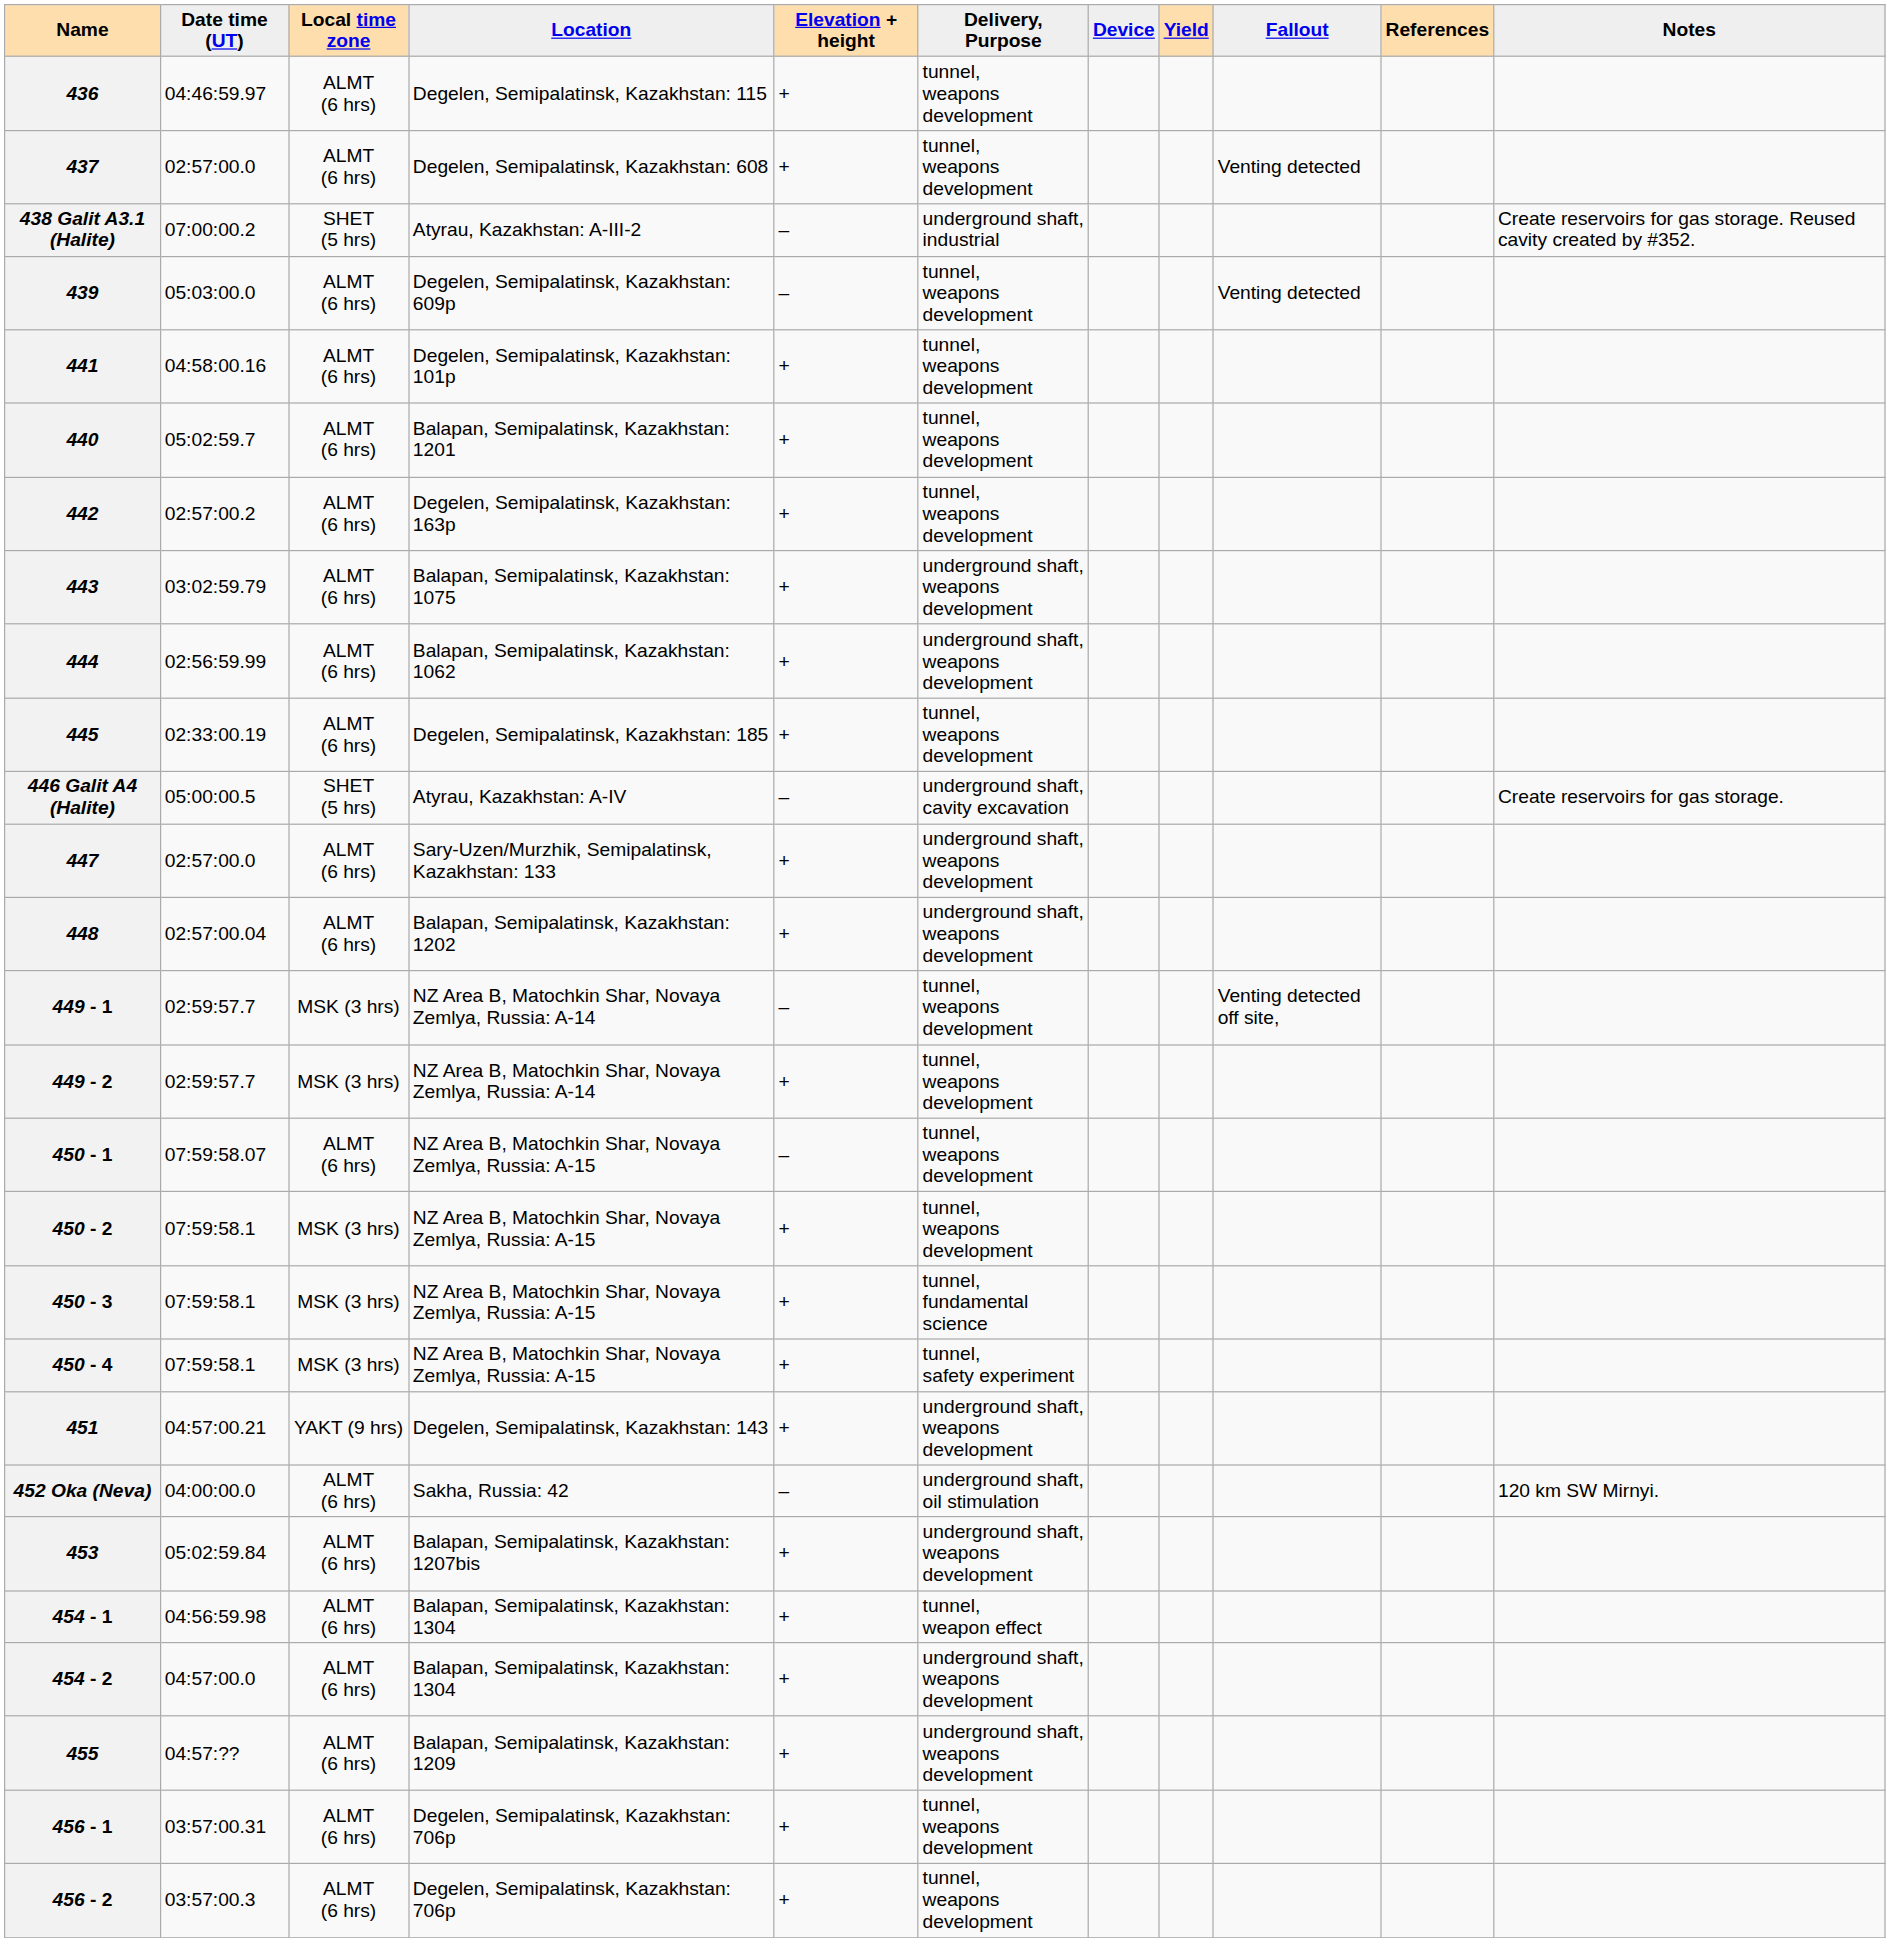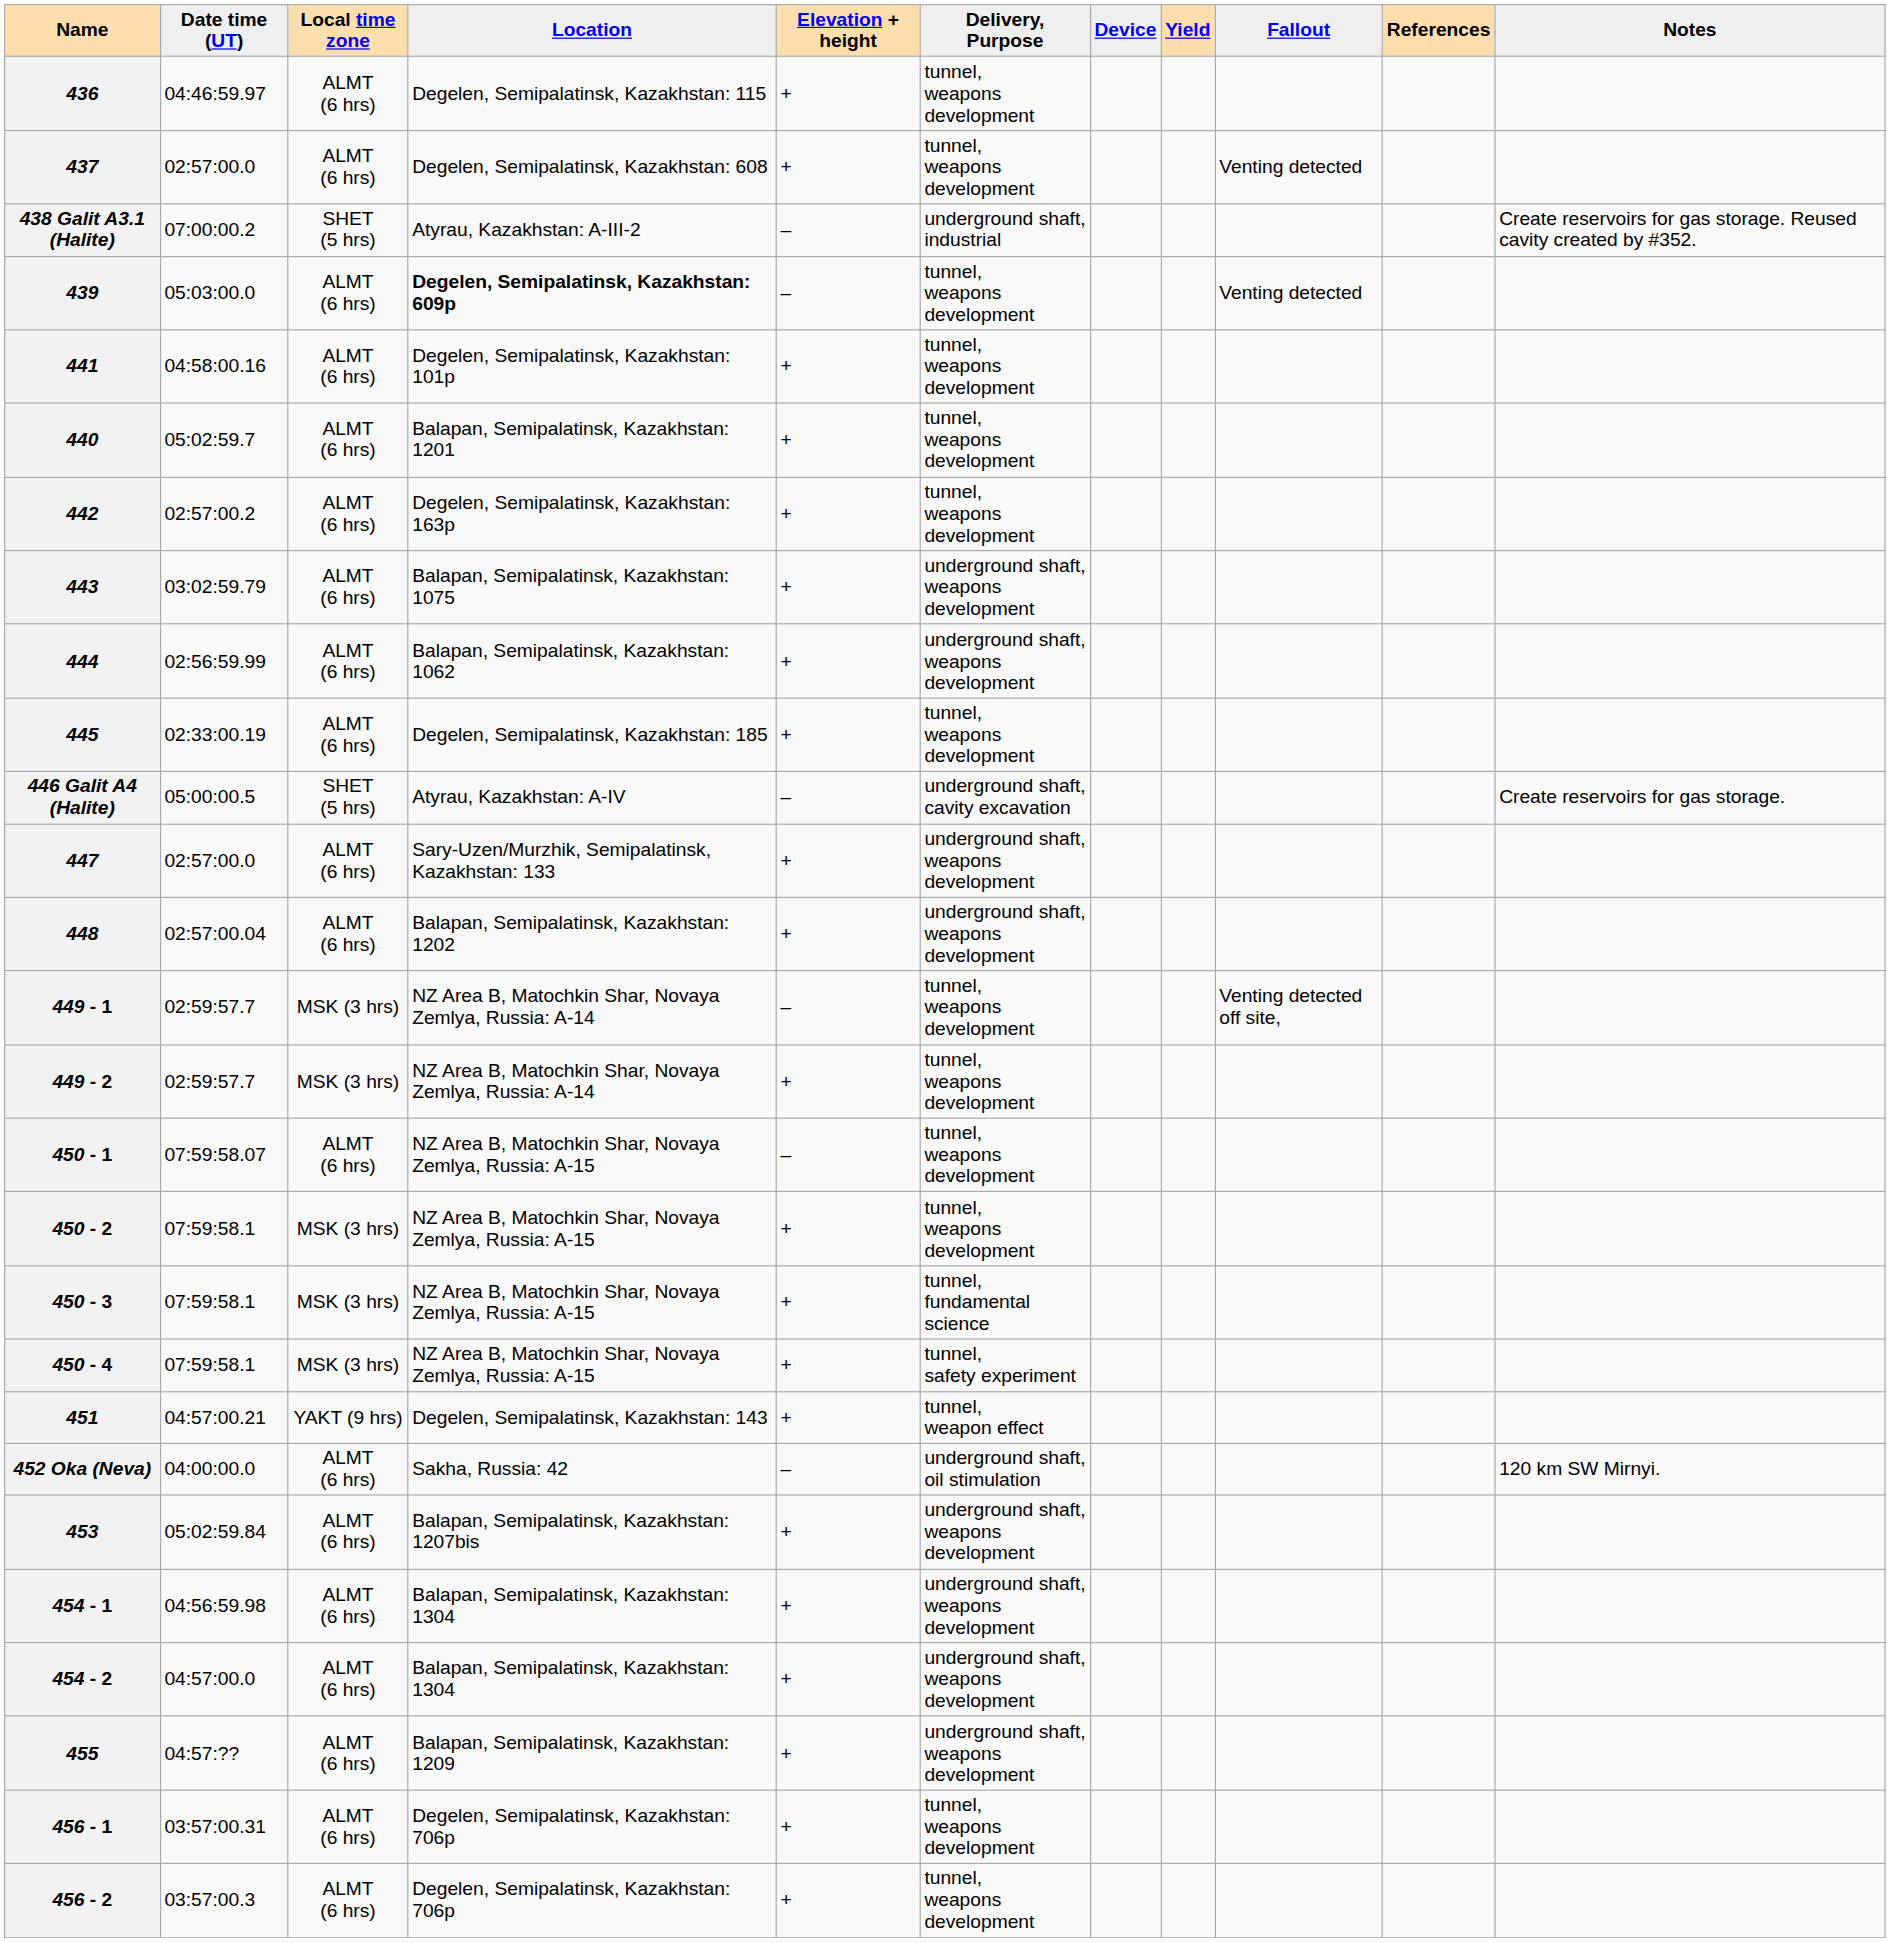439 | Location: normal -> bold
451 | Delivery, Purpose: underground shaft, weapons development -> tunnel, weapon effect
454 - 1 | Delivery, Purpose: tunnel, weapon effect -> underground shaft, weapons development
